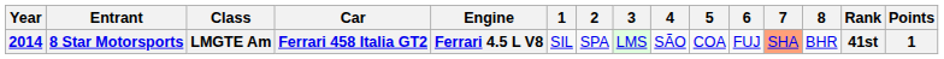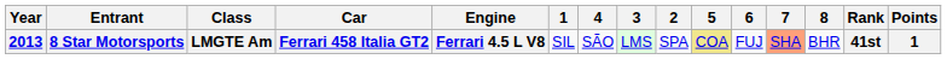columns swapped: 2 <-> 4
8 Star Motorsports | Year: 2014 -> 2013
8 Star Motorsports | 5: no background -> khaki background
